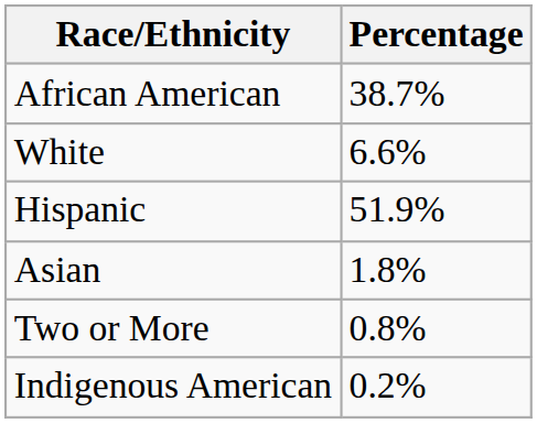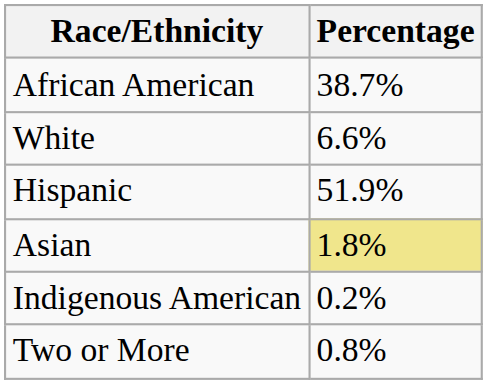Asian | Percentage: no background -> khaki background
rows swapped: Two or More <-> Indigenous American
